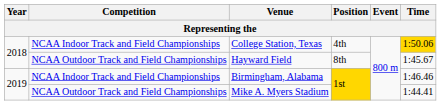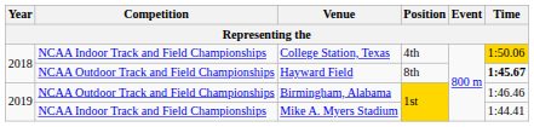Hayward Field | Time: normal -> bold
Birmingham, Alabama | Competition: NCAA Indoor Track and Field Championships -> NCAA Outdoor Track and Field Championships
Mike A. Myers Stadium | Competition: NCAA Outdoor Track and Field Championships -> NCAA Indoor Track and Field Championships
